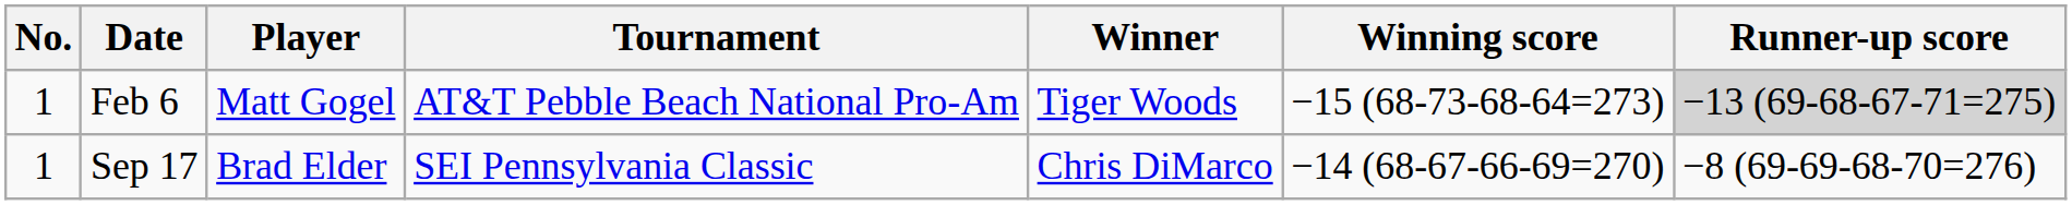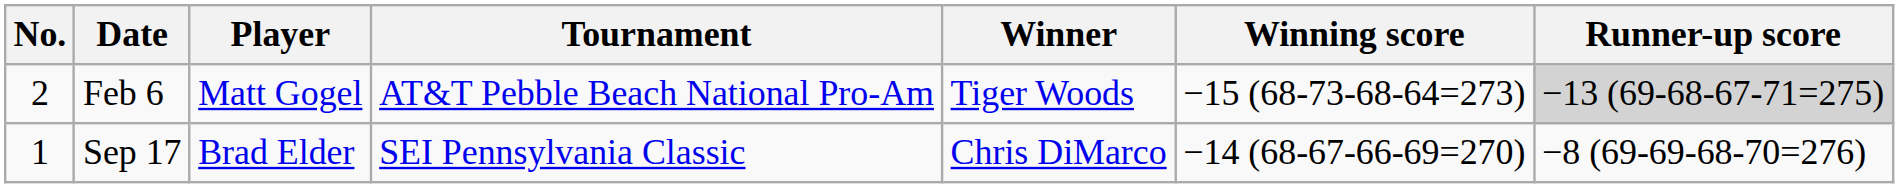Feb 6 | No.: 1 -> 2
